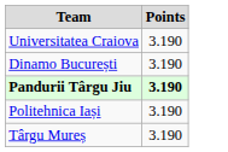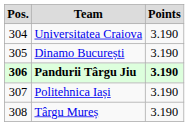+ column: Pos. | 304 | 305 | 306 | 307 | 308
